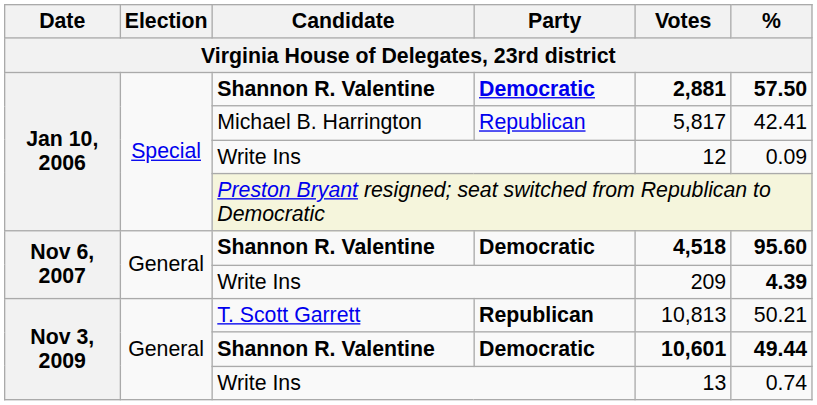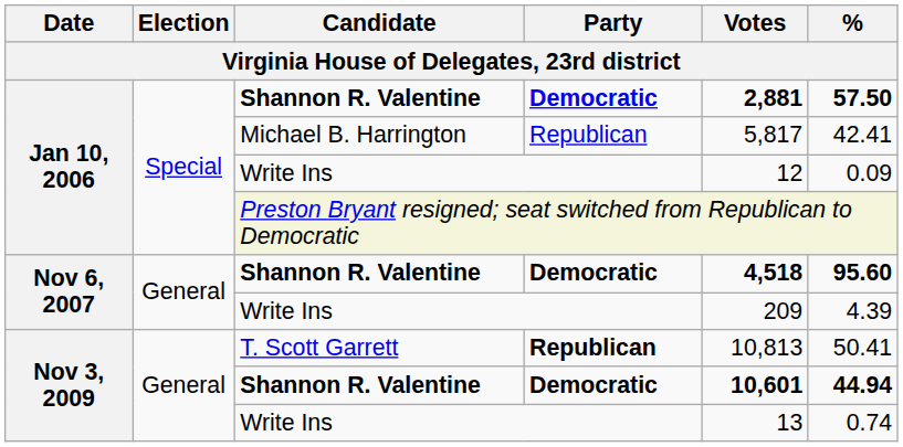Nov 6, 2007 / Write Ins | %: bold -> normal
T. Scott Garrett | %: 50.21 -> 50.41
Nov 3, 2009 / Shannon R. Valentine | %: 49.44 -> 44.94
